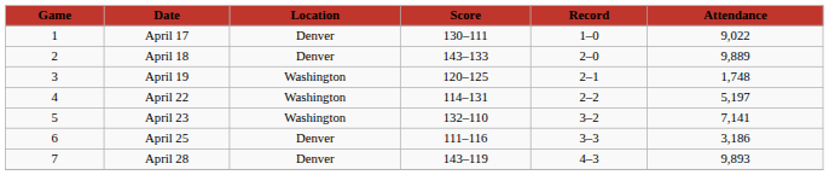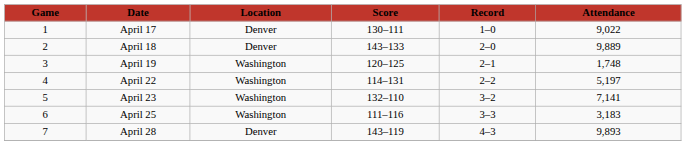April 25 | Location: Denver -> Washington
April 25 | Attendance: 3,186 -> 3,183
